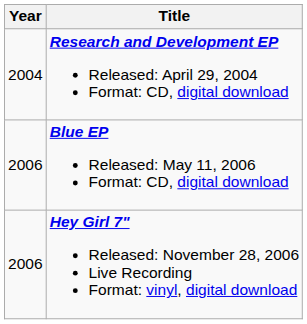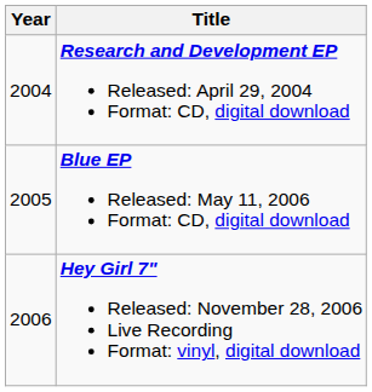Blue EP Released: May 11, 2006 Format: CD, digital download | Year: 2006 -> 2005
